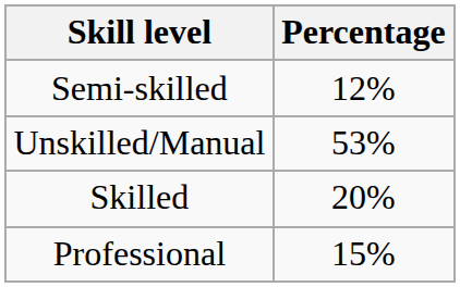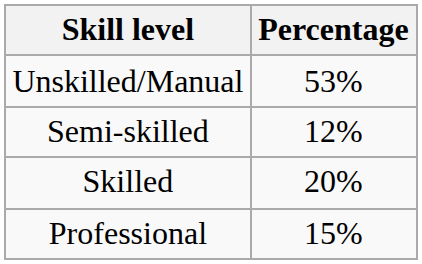rows swapped: Unskilled/Manual <-> Semi-skilled
